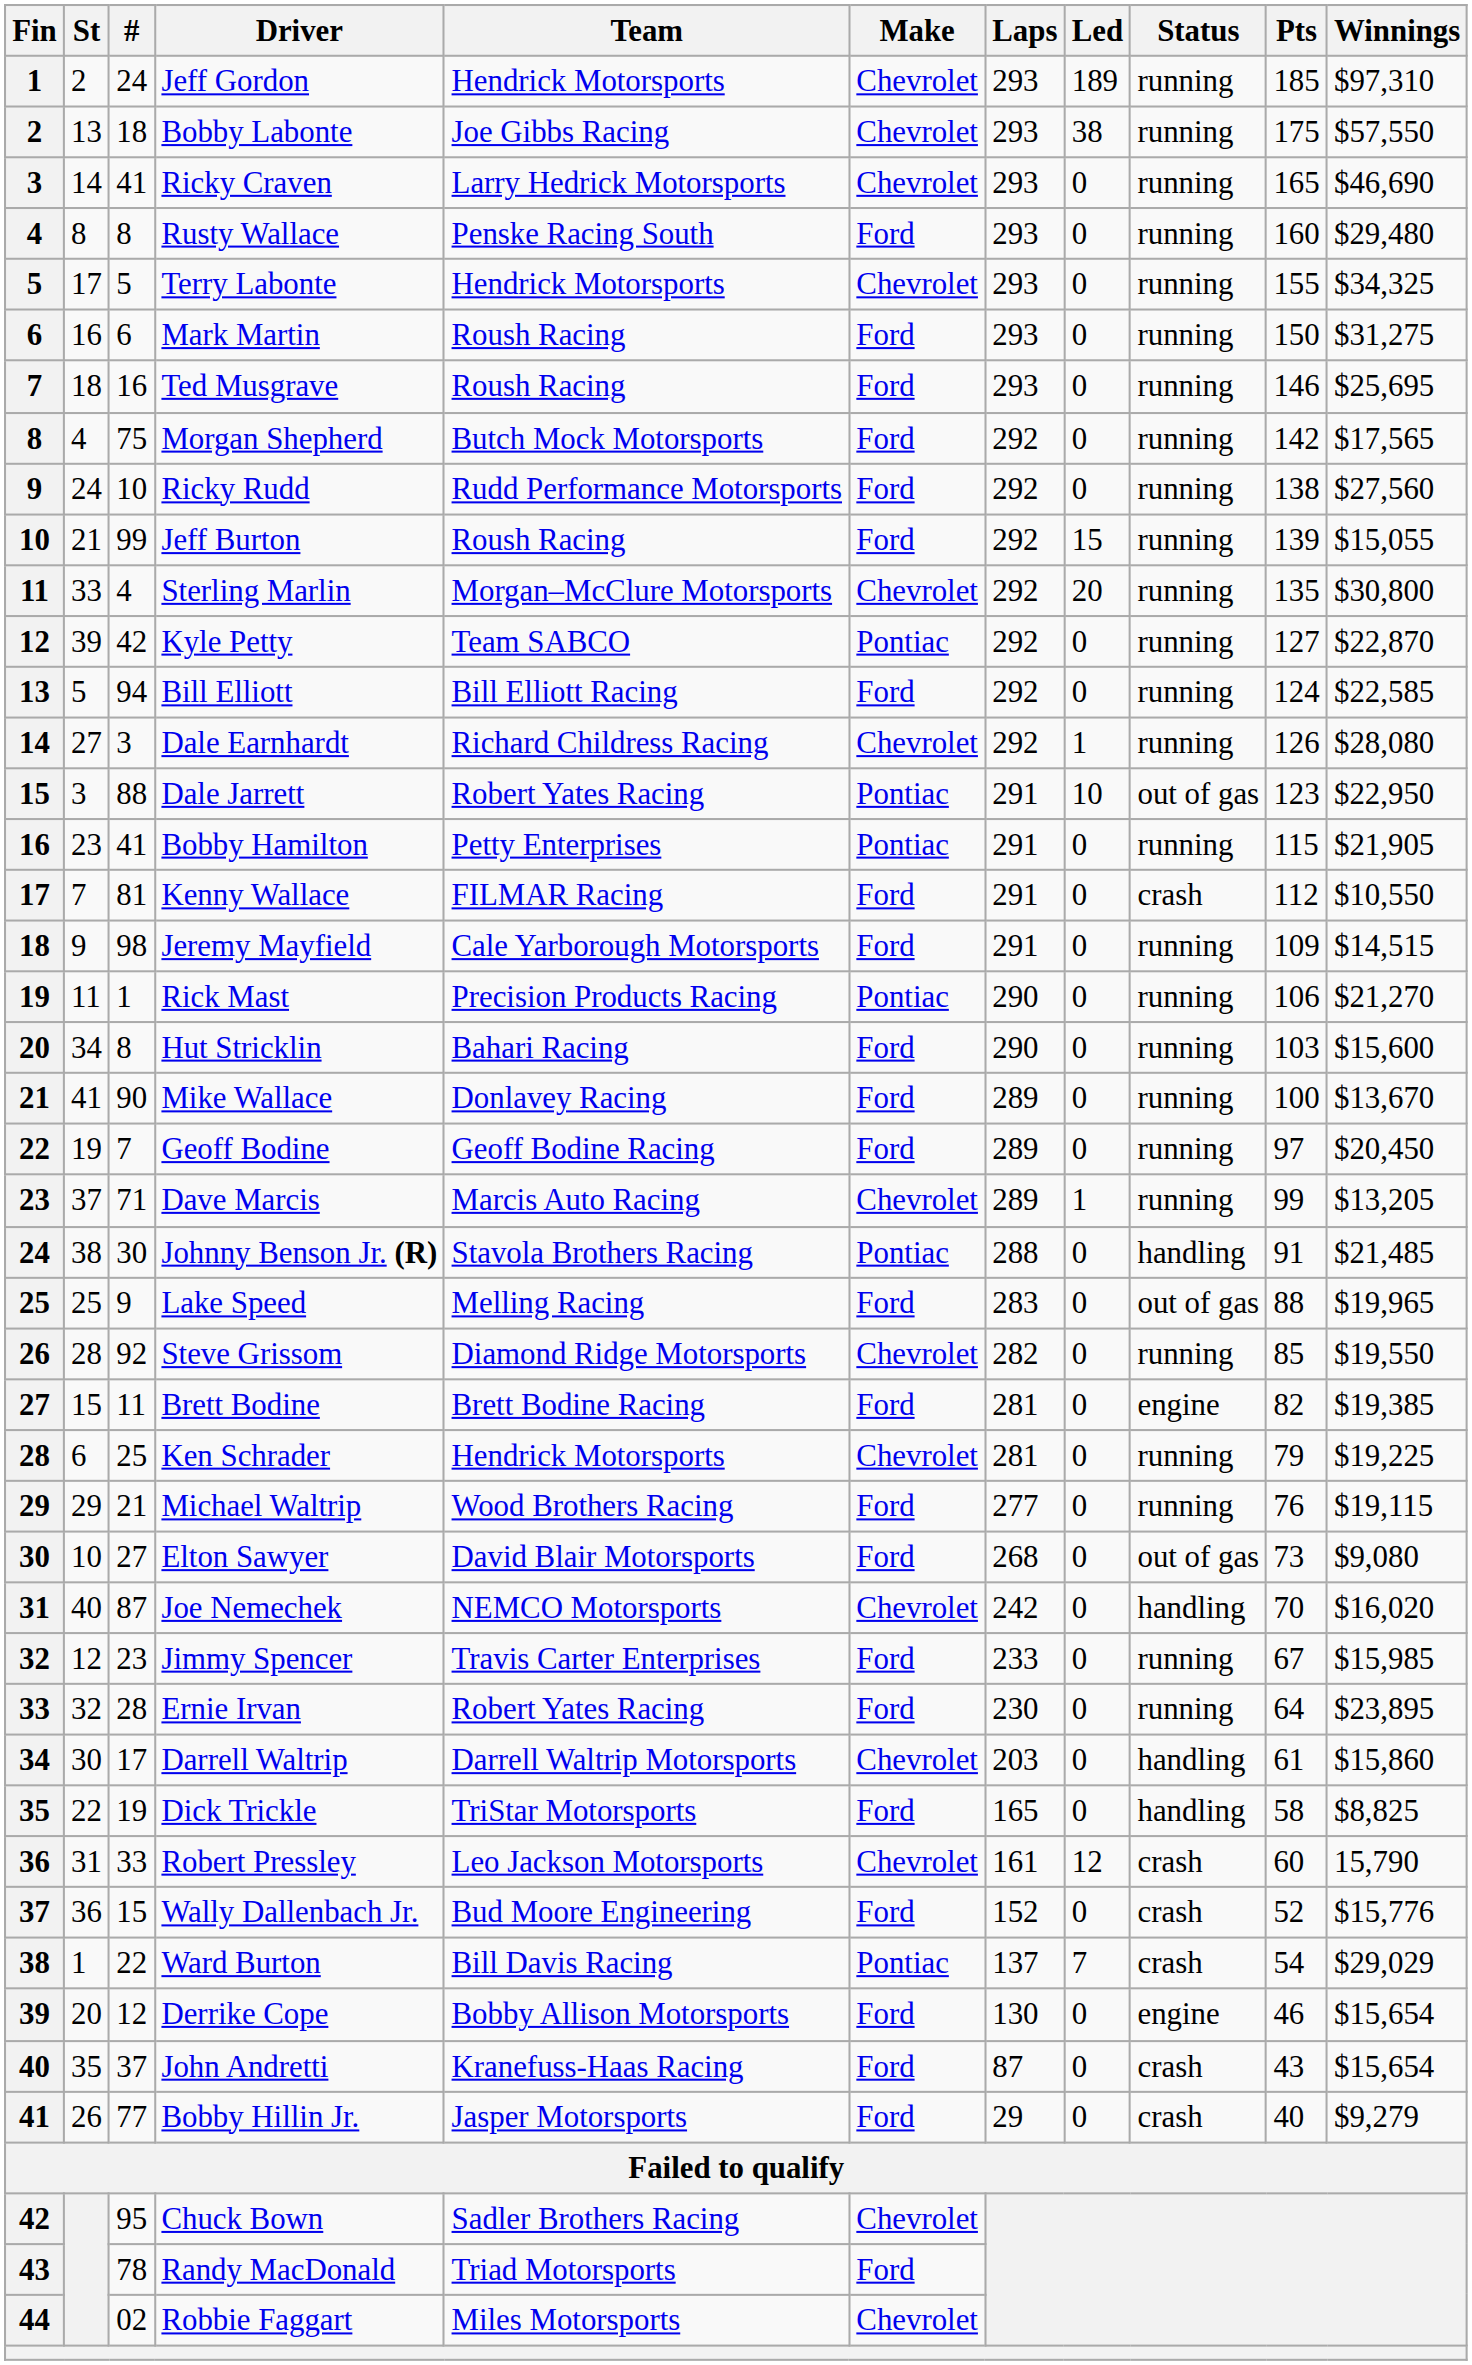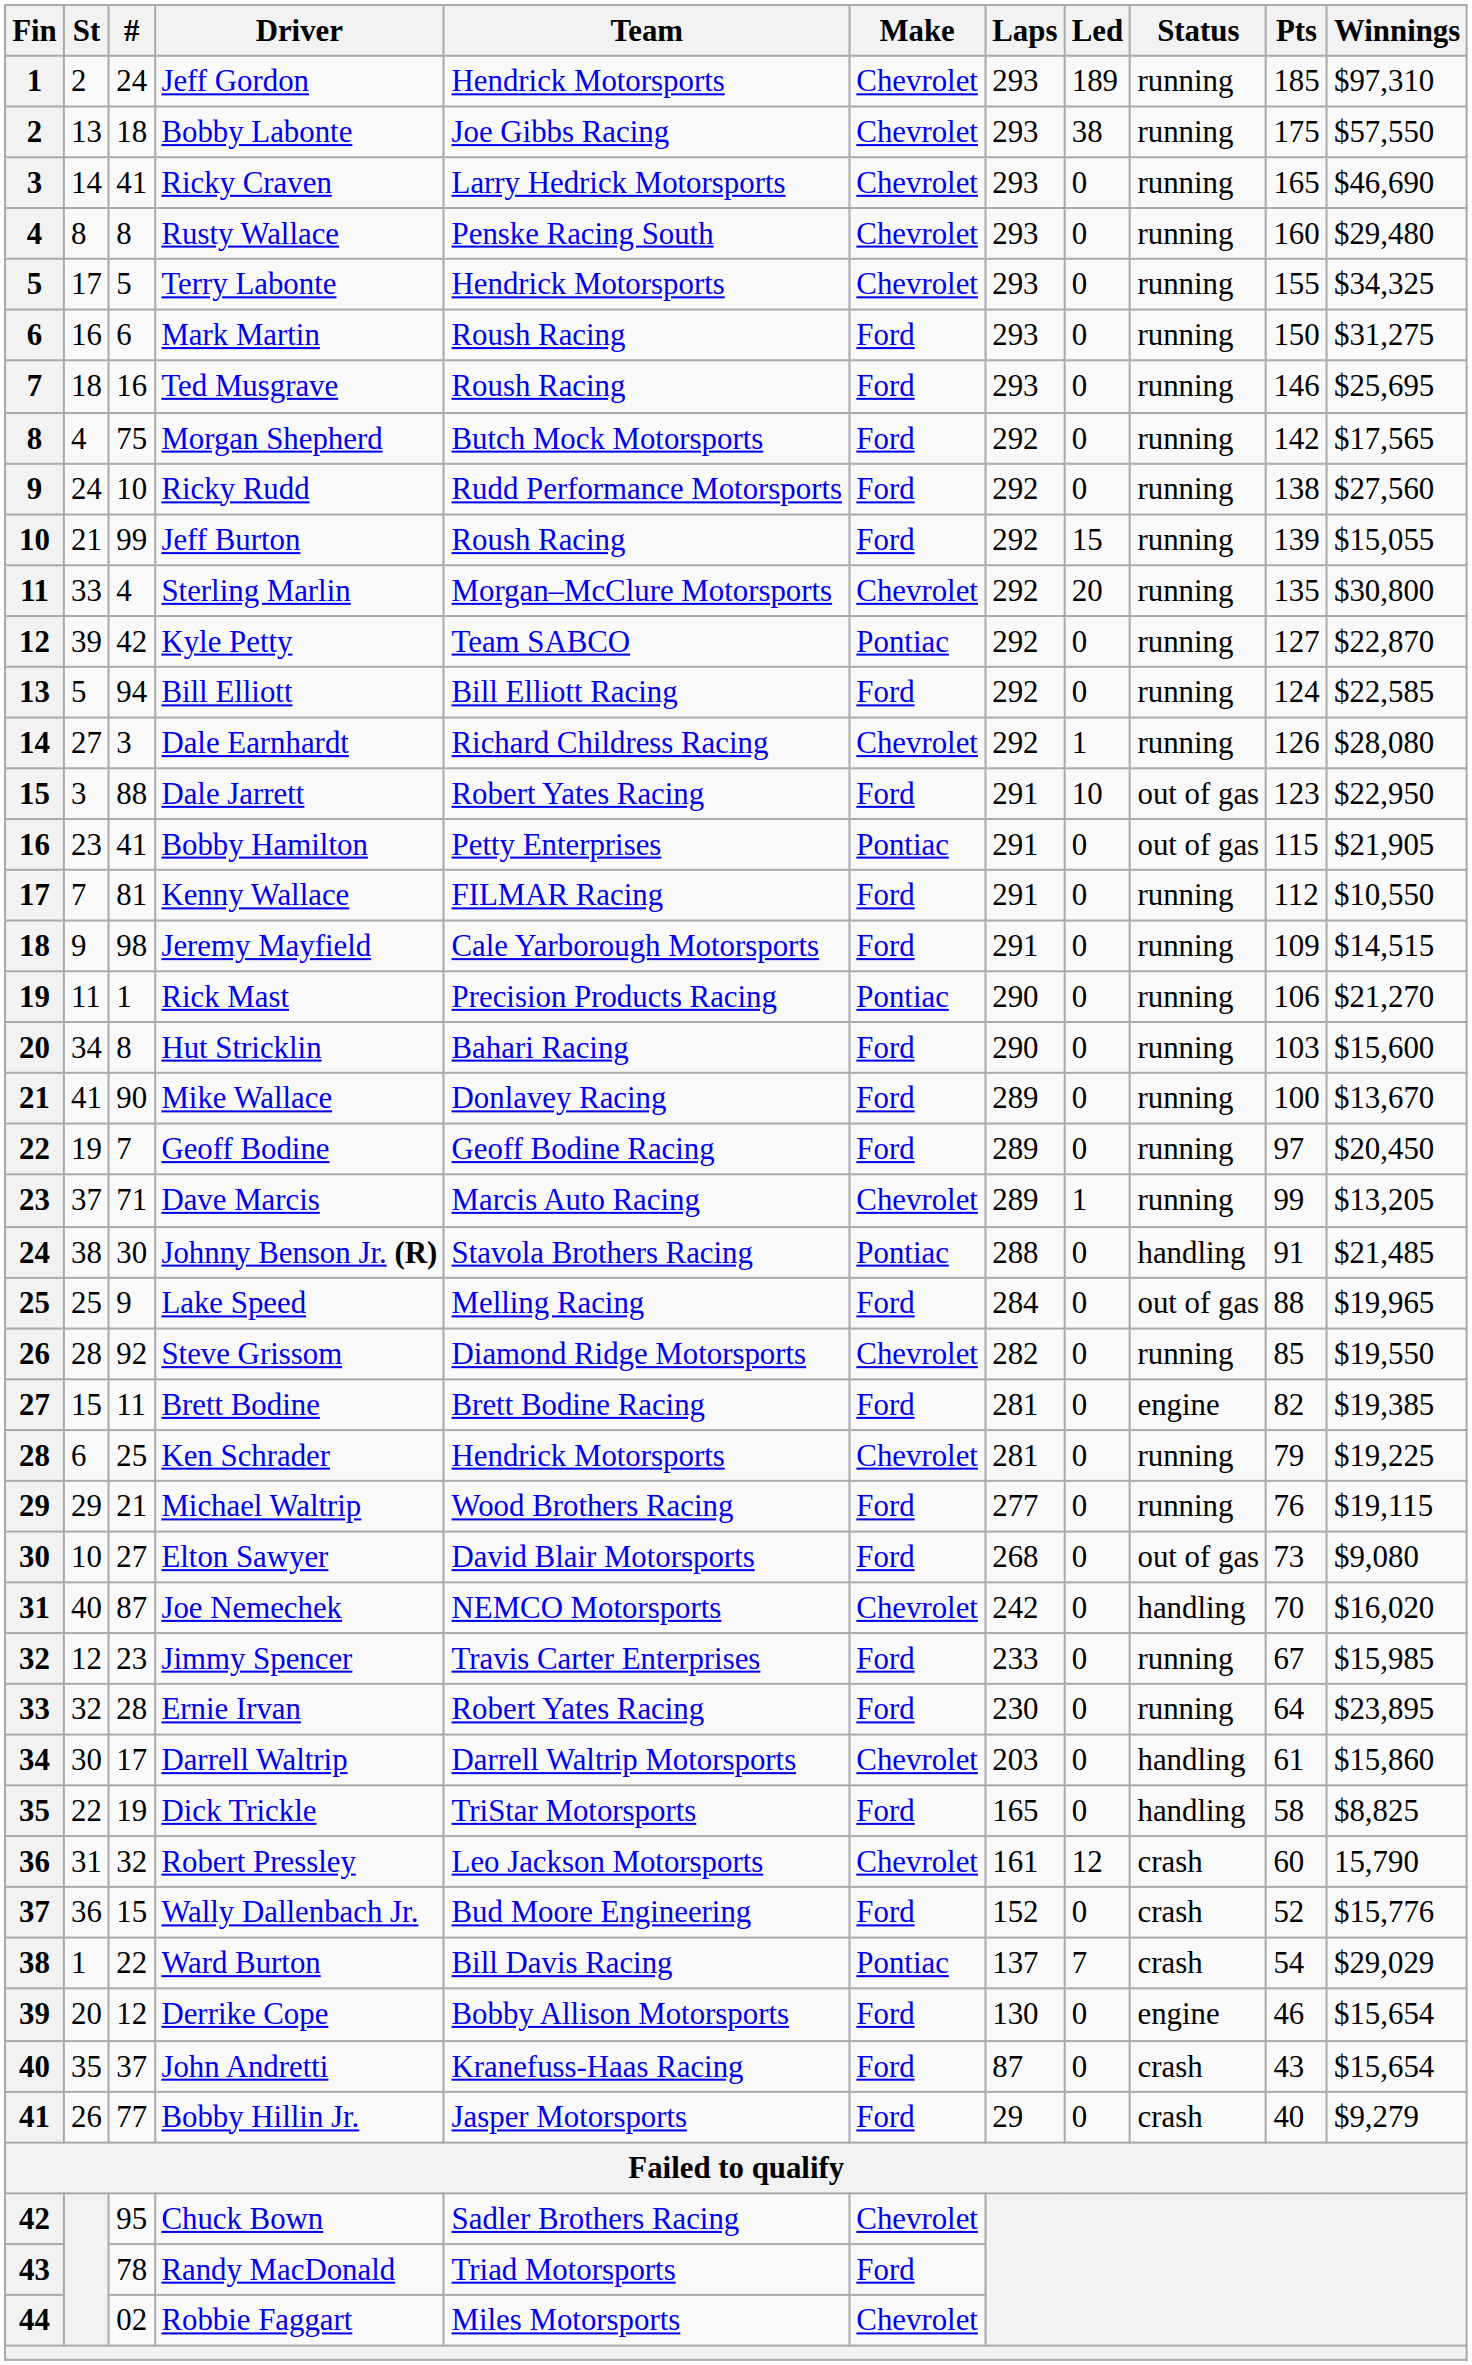Rusty Wallace | Make: Ford -> Chevrolet
Dale Jarrett | Make: Pontiac -> Ford
Bobby Hamilton | Status: running -> out of gas
Kenny Wallace | Status: crash -> running
Lake Speed | Laps: 283 -> 284
Robert Pressley | #: 33 -> 32
